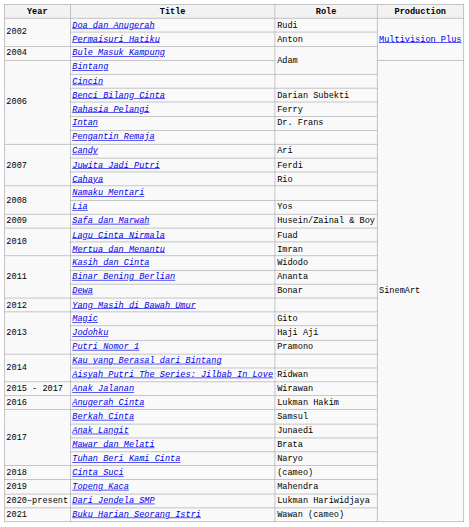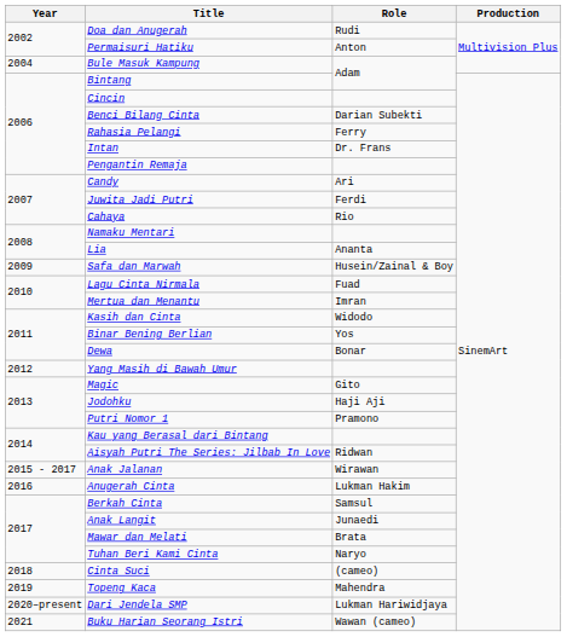Lia | Role: Yos -> Ananta
Binar Bening Berlian | Role: Ananta -> Yos
